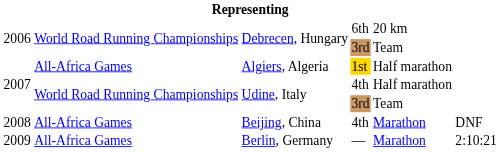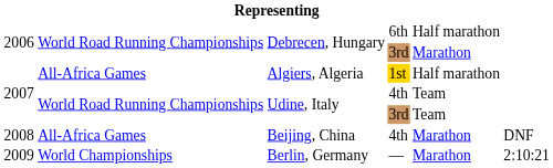Debrecen, Hungary / 6th | column 5: 20 km -> Half marathon
Debrecen, Hungary / 3rd | column 5: Team -> Marathon
Udine, Italy / 4th | column 5: Half marathon -> Team
Berlin, Germany | column 2: All-Africa Games -> World Championships
